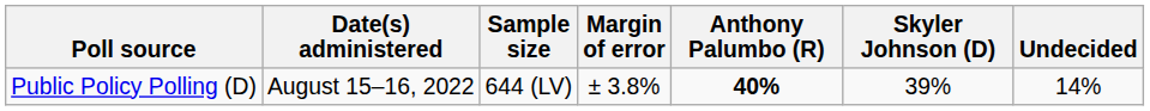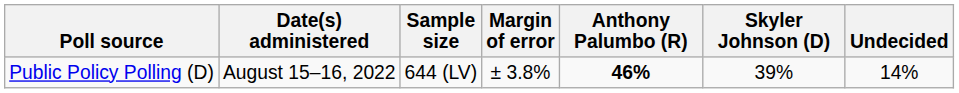Public Policy Polling (D) | Anthony Palumbo (R): 40% -> 46%
